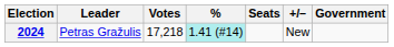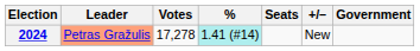2024 | Leader: no background -> lightsalmon background
2024 | Votes: 17,218 -> 17,278
